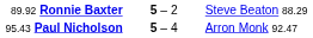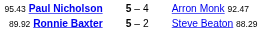rows swapped: 95.43 Paul Nicholson <-> 89.92 Ronnie Baxter
